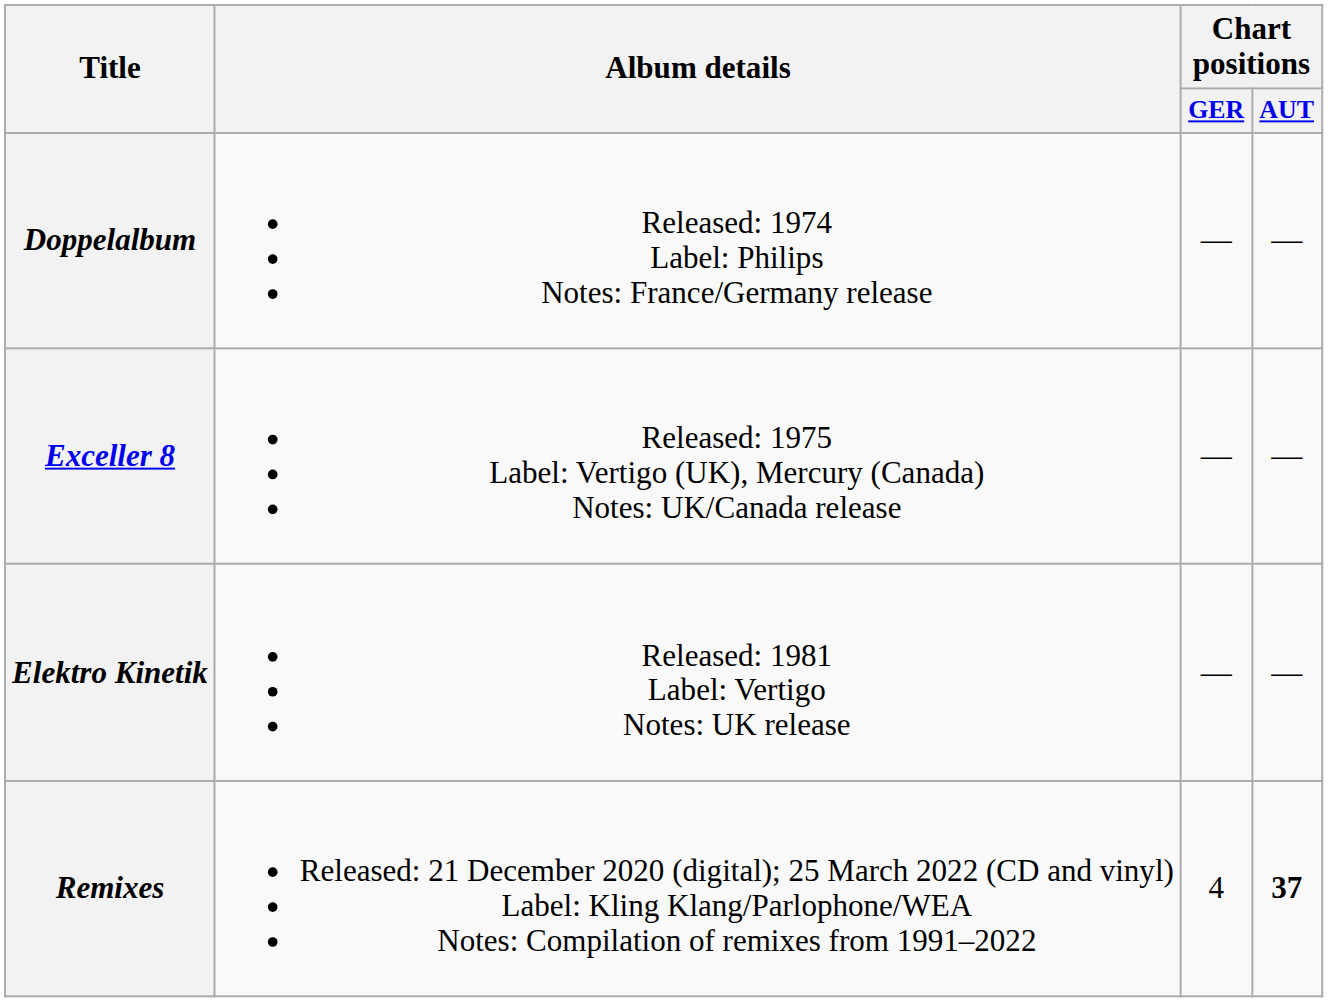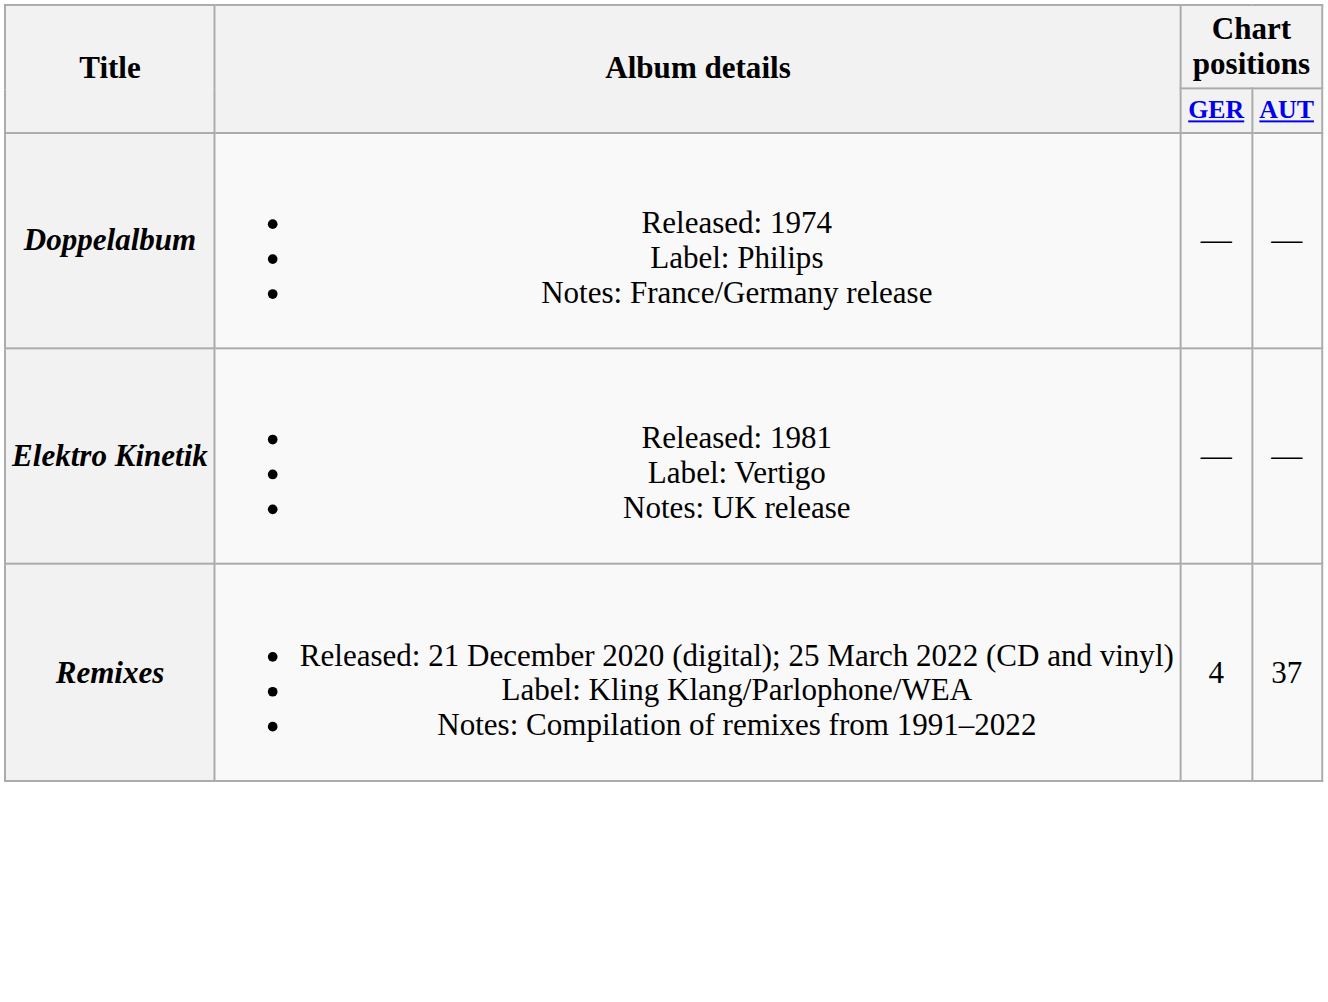- row: Exceller 8 | Released: 1975 Label: Vertigo (UK), Mercury (Canada) Notes: UK/Canada release | — | —
Remixes | Chart positions / AUT: bold -> normal
